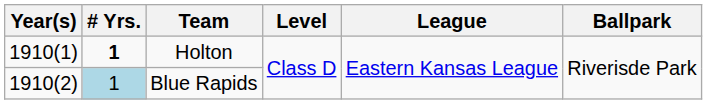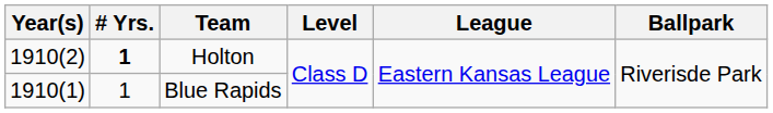Holton | Year(s): 1910(1) -> 1910(2)
Blue Rapids | Year(s): 1910(2) -> 1910(1)
Blue Rapids | # Yrs.: lightblue background -> no background
